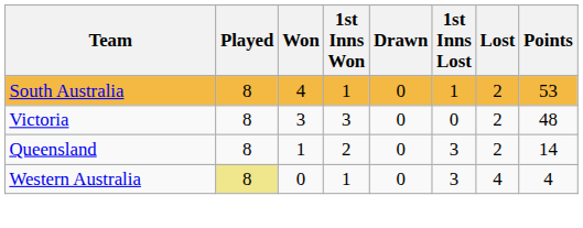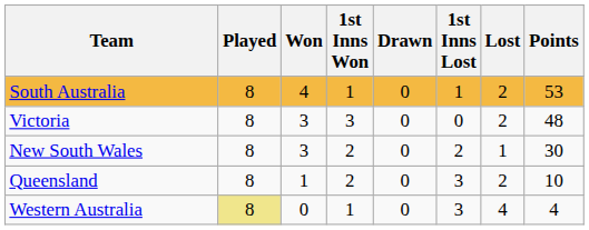+ row: New South Wales | 8 | 3 | 2 | 0 | 2 | 1 | 30
Queensland | Points: 14 -> 10
